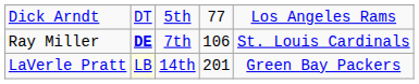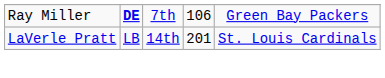- row: Dick Arndt | DT | 5th | 77 | Los Angeles Rams
Ray Miller | column 5: St. Louis Cardinals -> Green Bay Packers
LaVerle Pratt | column 2: lightyellow background -> no background
LaVerle Pratt | column 5: Green Bay Packers -> St. Louis Cardinals
